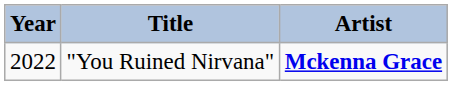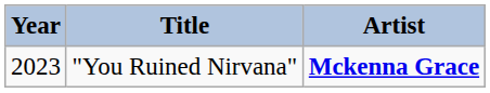"You Ruined Nirvana" | Year: 2022 -> 2023
